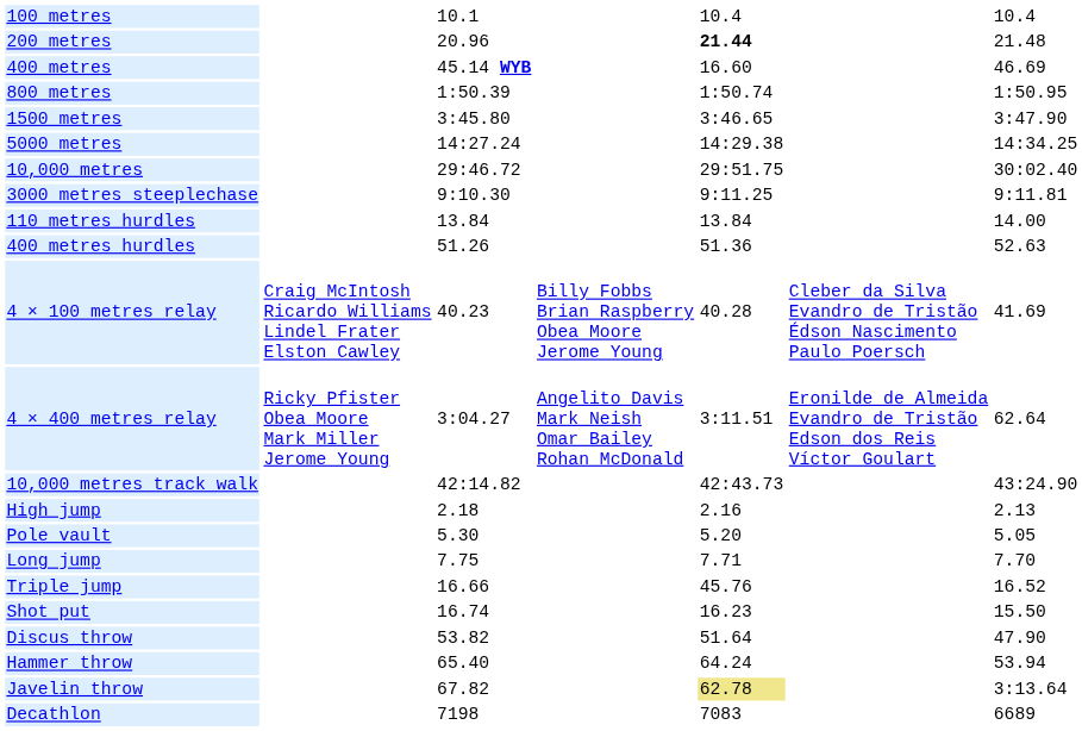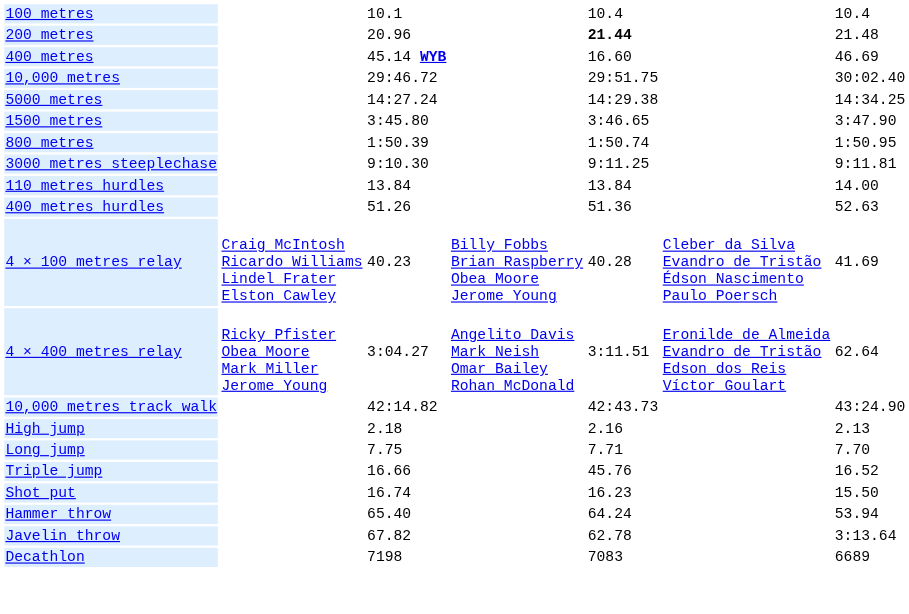rows swapped: 800 metres <-> 10,000 metres
rows swapped: 1500 metres <-> 5000 metres
- row: Pole vault | 5.30 | 5.20 | 5.05
- row: Discus throw | 53.82 | 51.64 | 47.90
Javelin throw | column 5: khaki background -> no background
